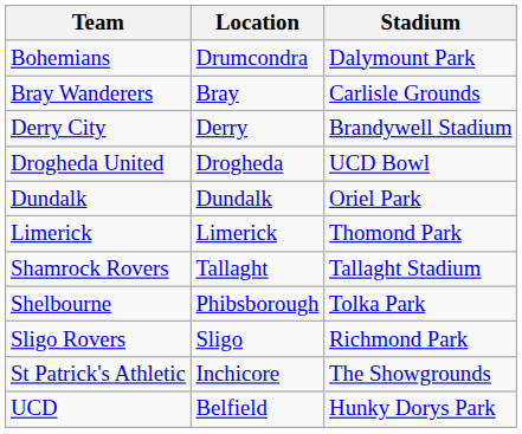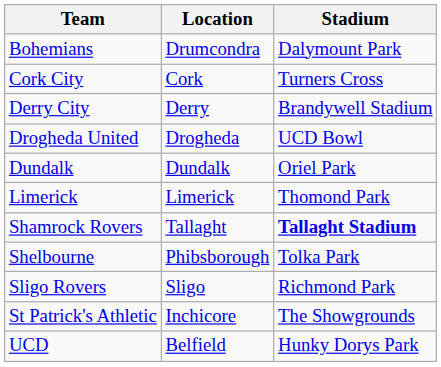- row: Bray Wanderers | Bray | Carlisle Grounds
+ row: Cork City | Cork | Turners Cross
Shamrock Rovers | Stadium: normal -> bold
